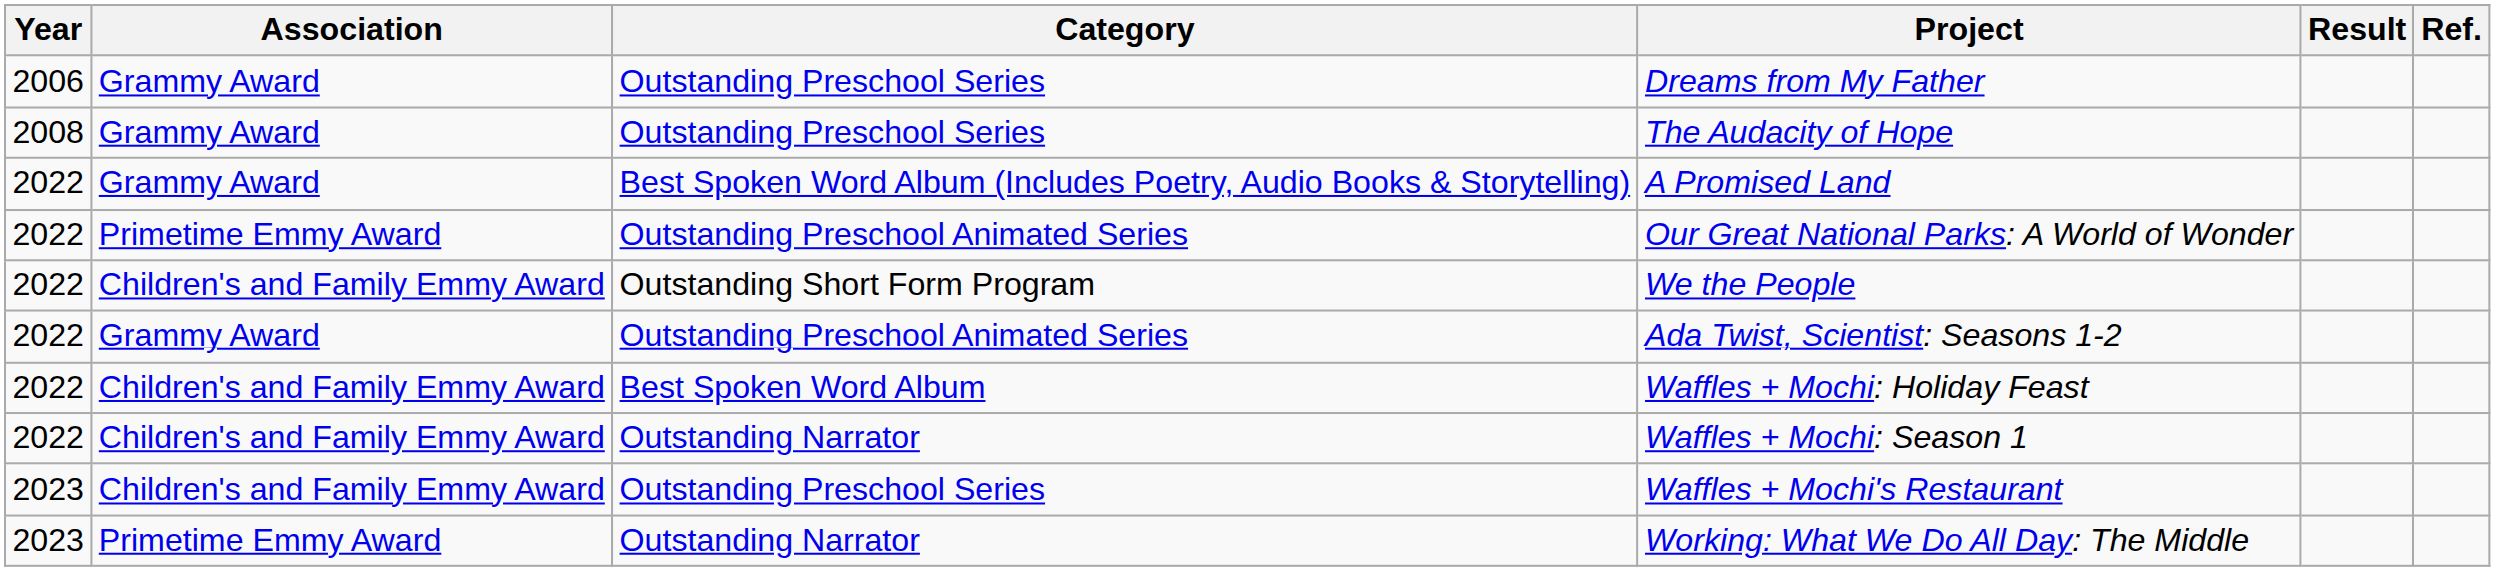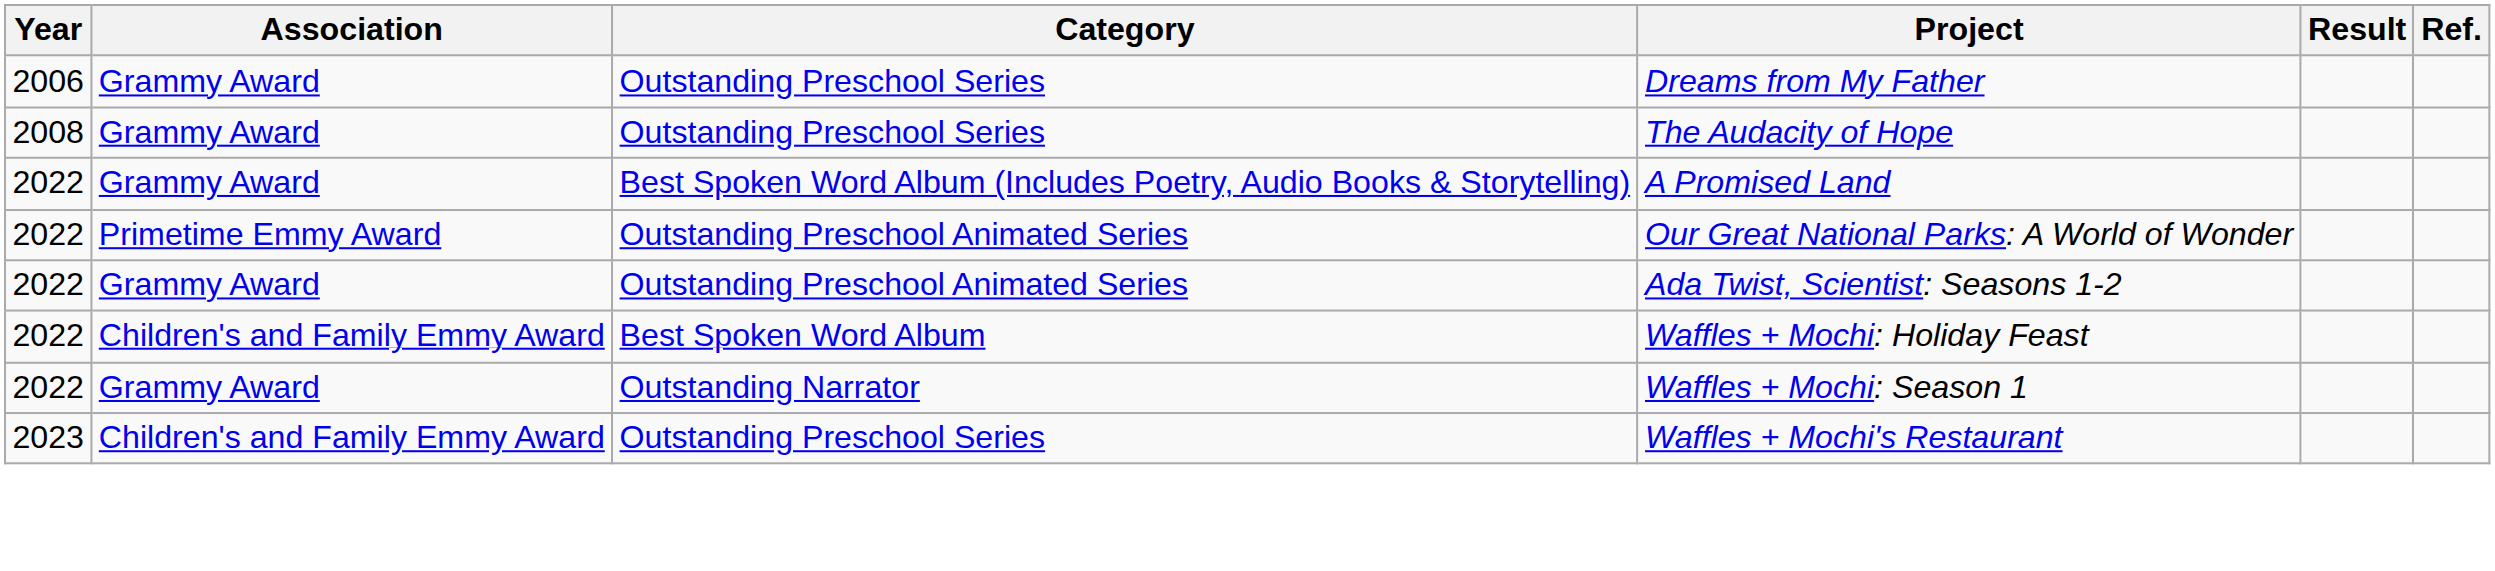- row: 2022 | Children's and Family Emmy Award | Outstanding Short Form Program | We the People
Waffles + Mochi: Season 1 | Association: Children's and Family Emmy Award -> Grammy Award
- row: 2023 | Primetime Emmy Award | Outstanding Narrator | Working: What We Do All Day: The Middle
